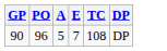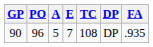+ column: FA | .935
